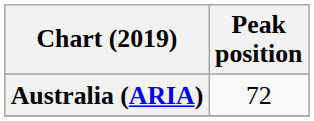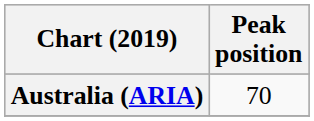Australia (ARIA) | Peak position: 72 -> 70
